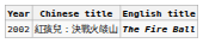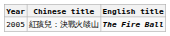紅孩兒：決戰火燄山 | Year: 2002 -> 2005
